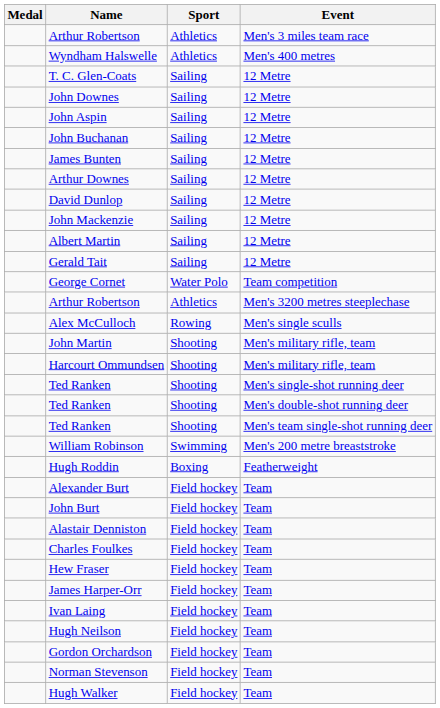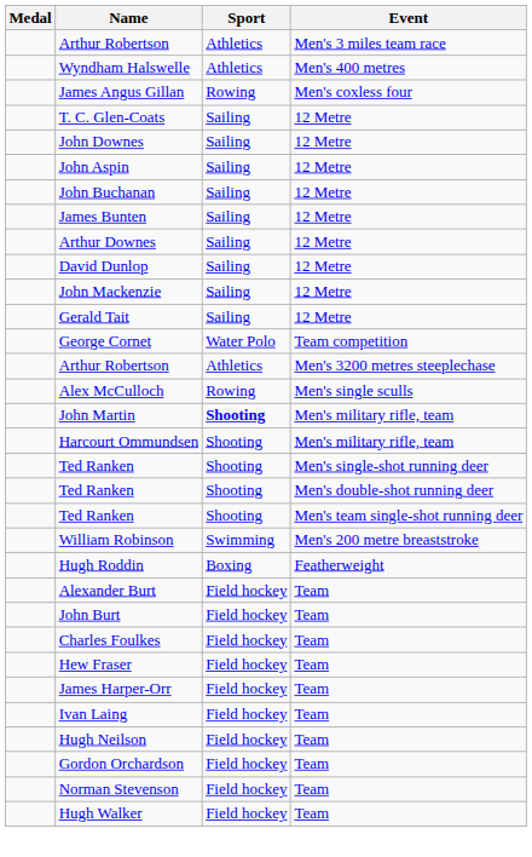+ row: James Angus Gillan | Rowing | Men's coxless four
- row: Albert Martin | Sailing | 12 Metre
John Martin | Sport: normal -> bold
- row: Alastair Denniston | Field hockey | Team
